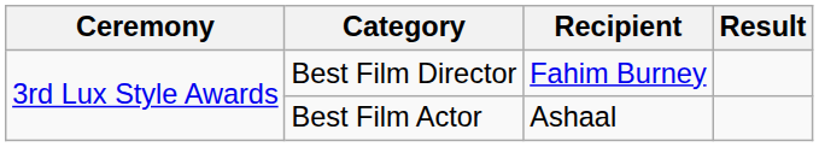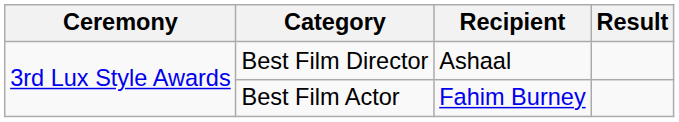Best Film Director | Recipient: Fahim Burney -> Ashaal
Best Film Actor | Recipient: Ashaal -> Fahim Burney
